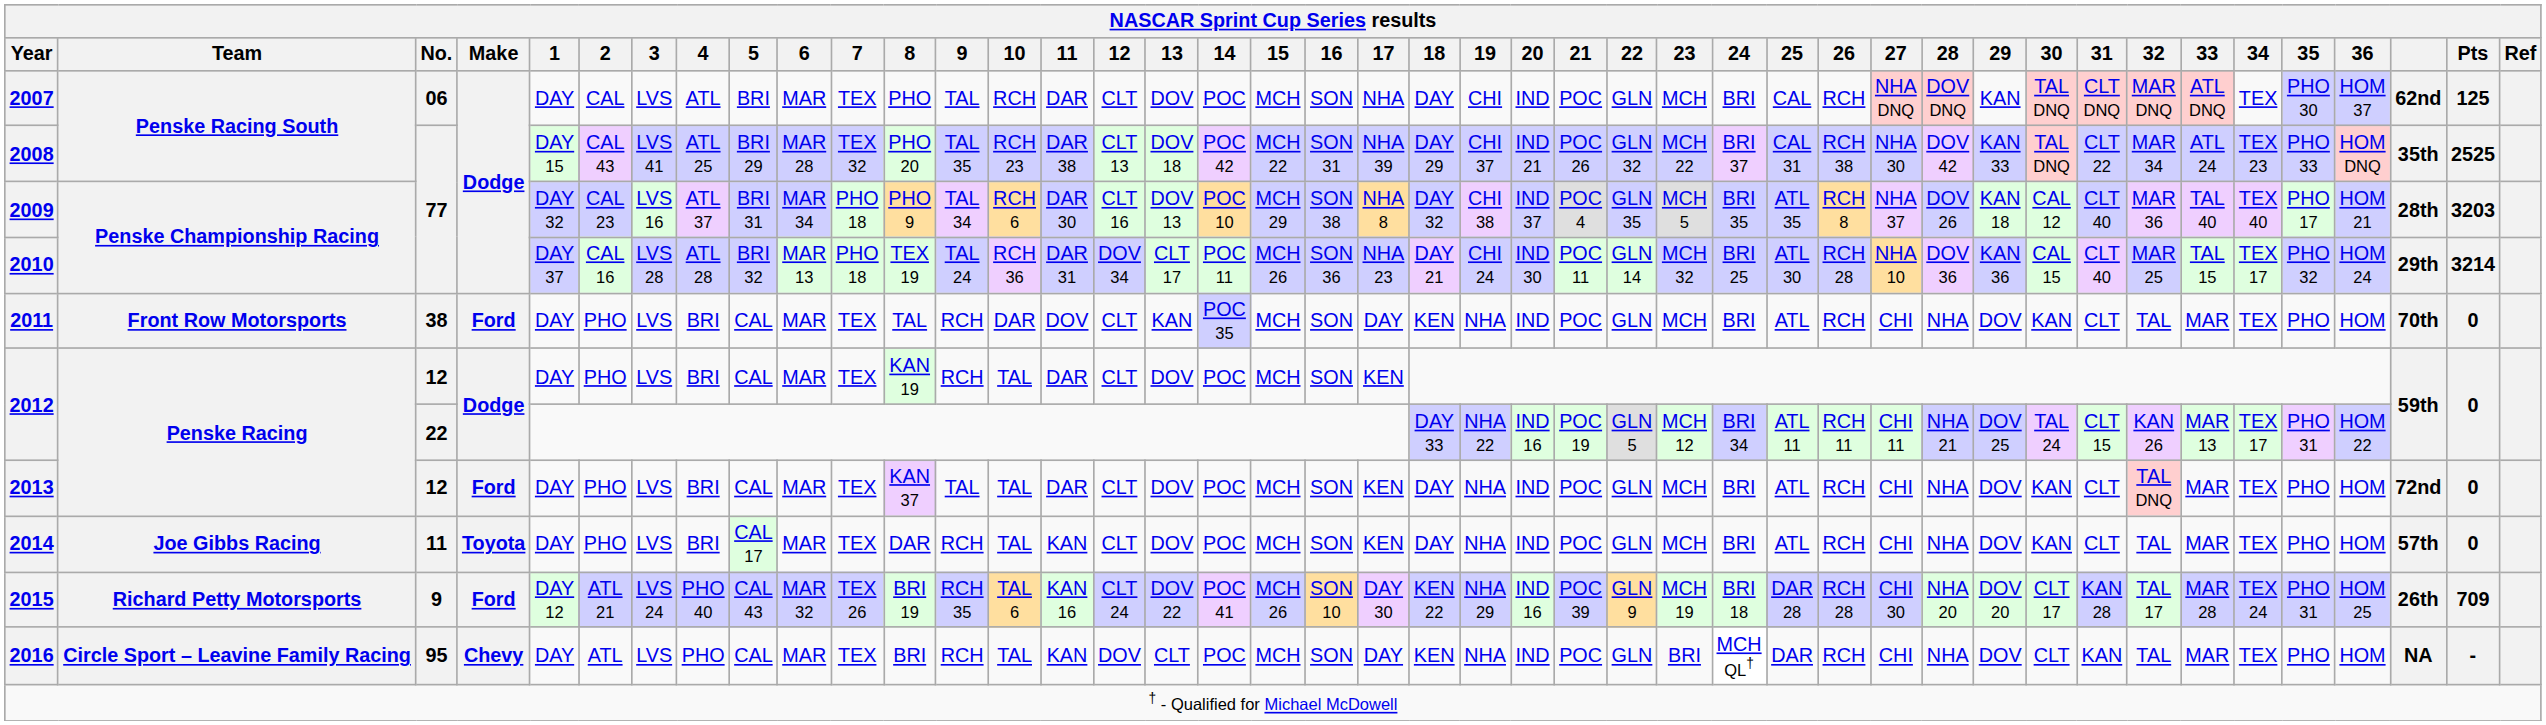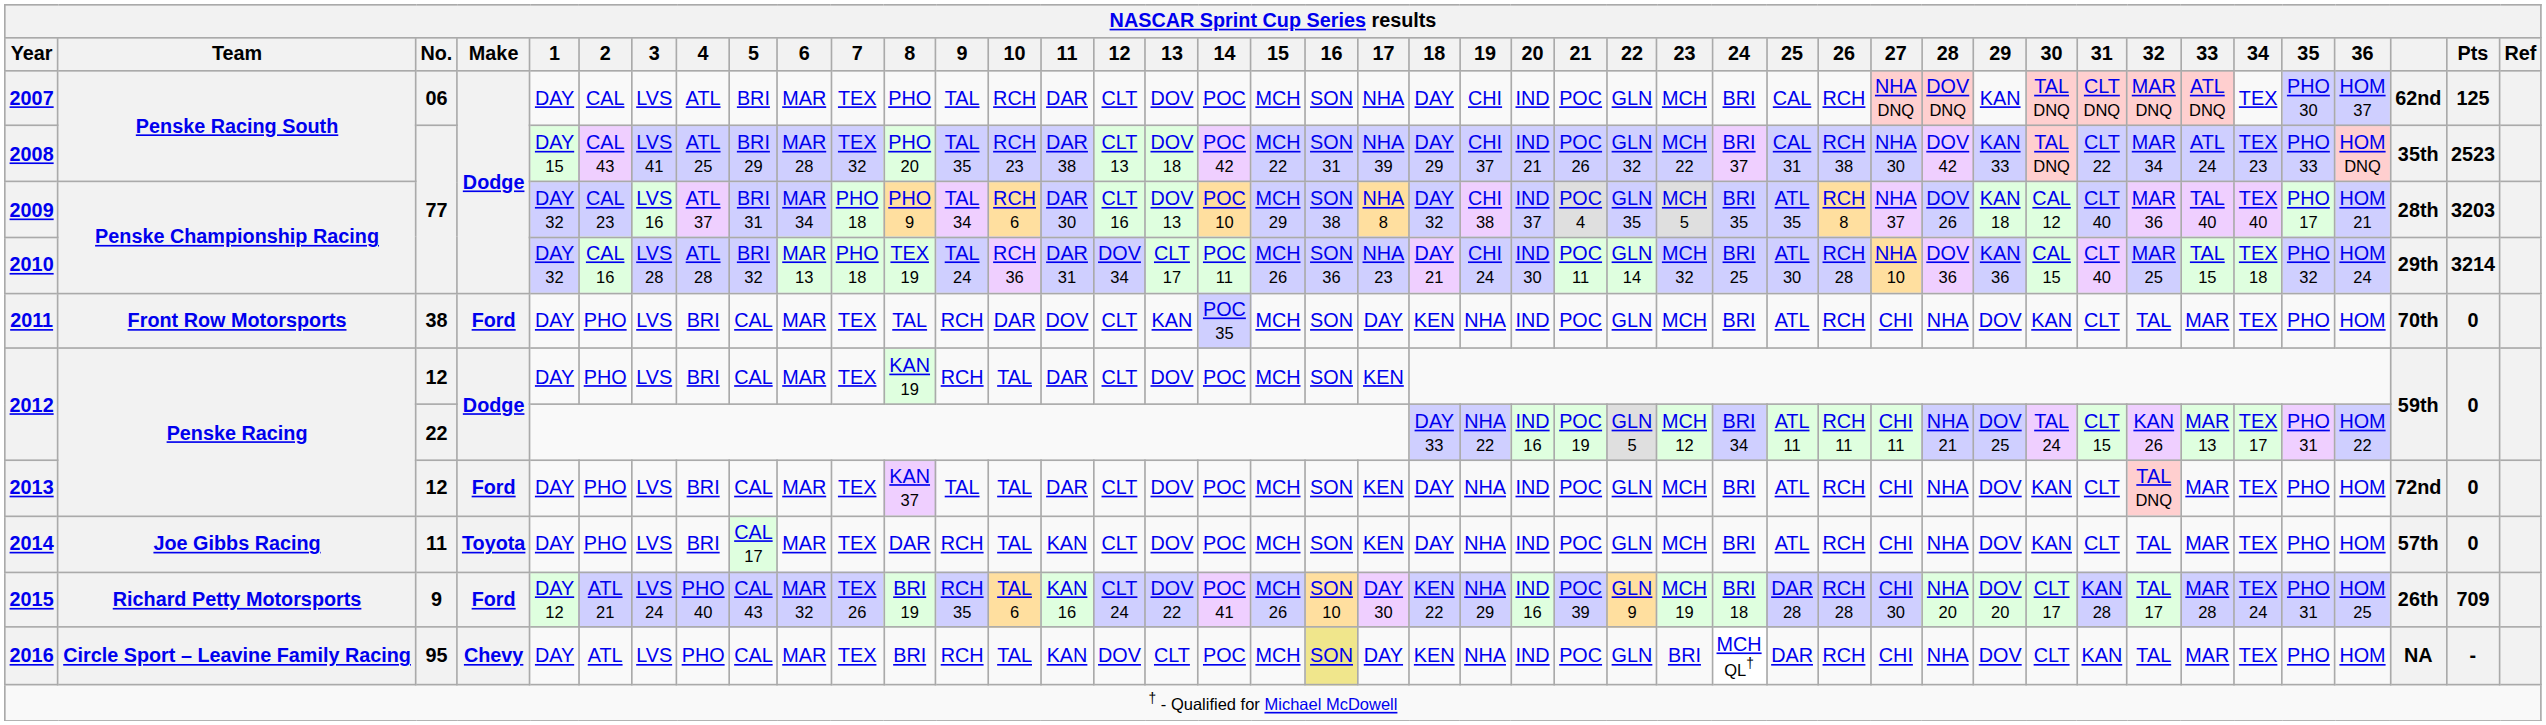2008 | Pts: 2525 -> 2523
2010 | 1: DAY 37 -> DAY 32
2010 | 34: TEX 17 -> TEX 18
2016 | 16: no background -> khaki background
